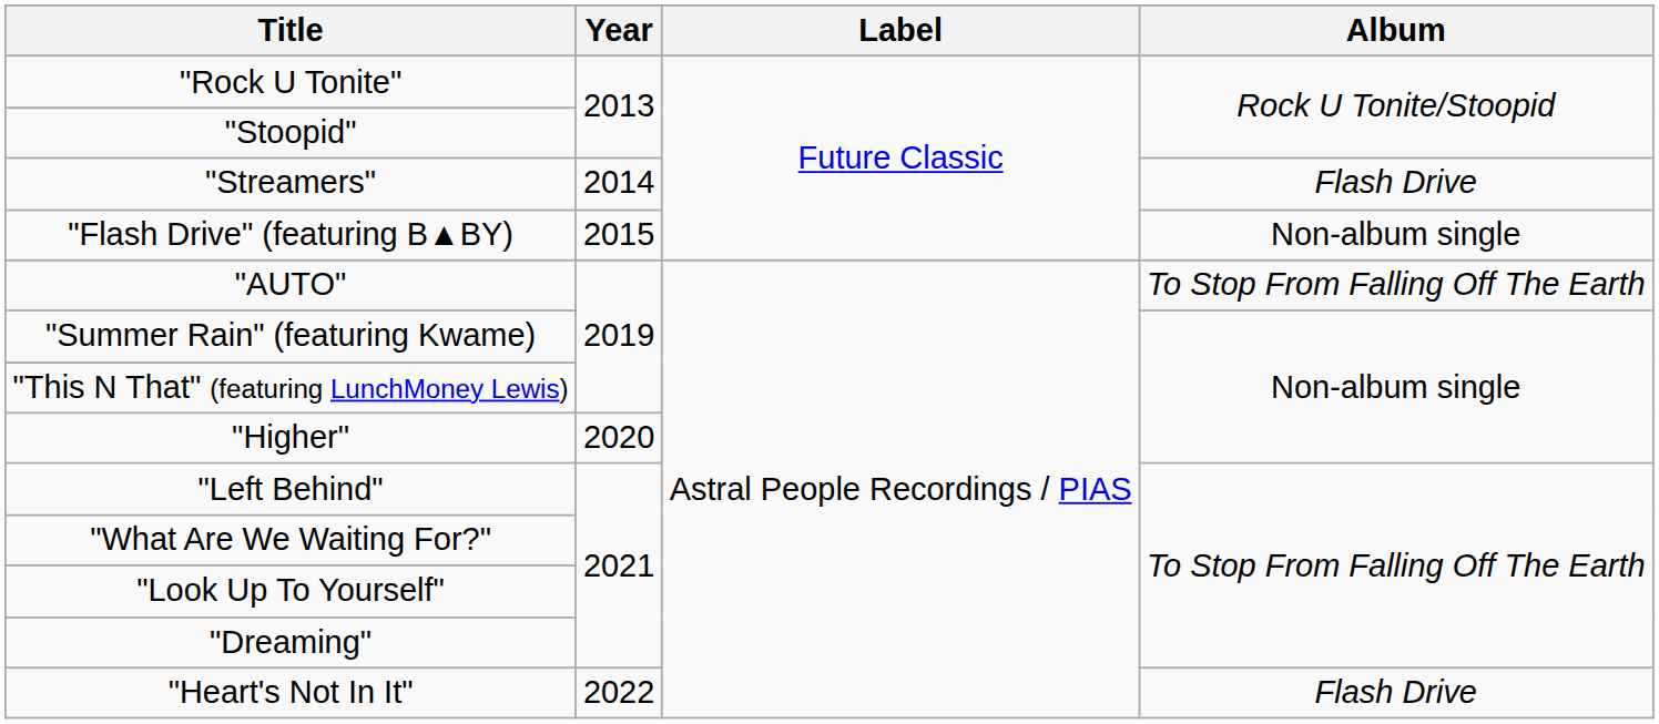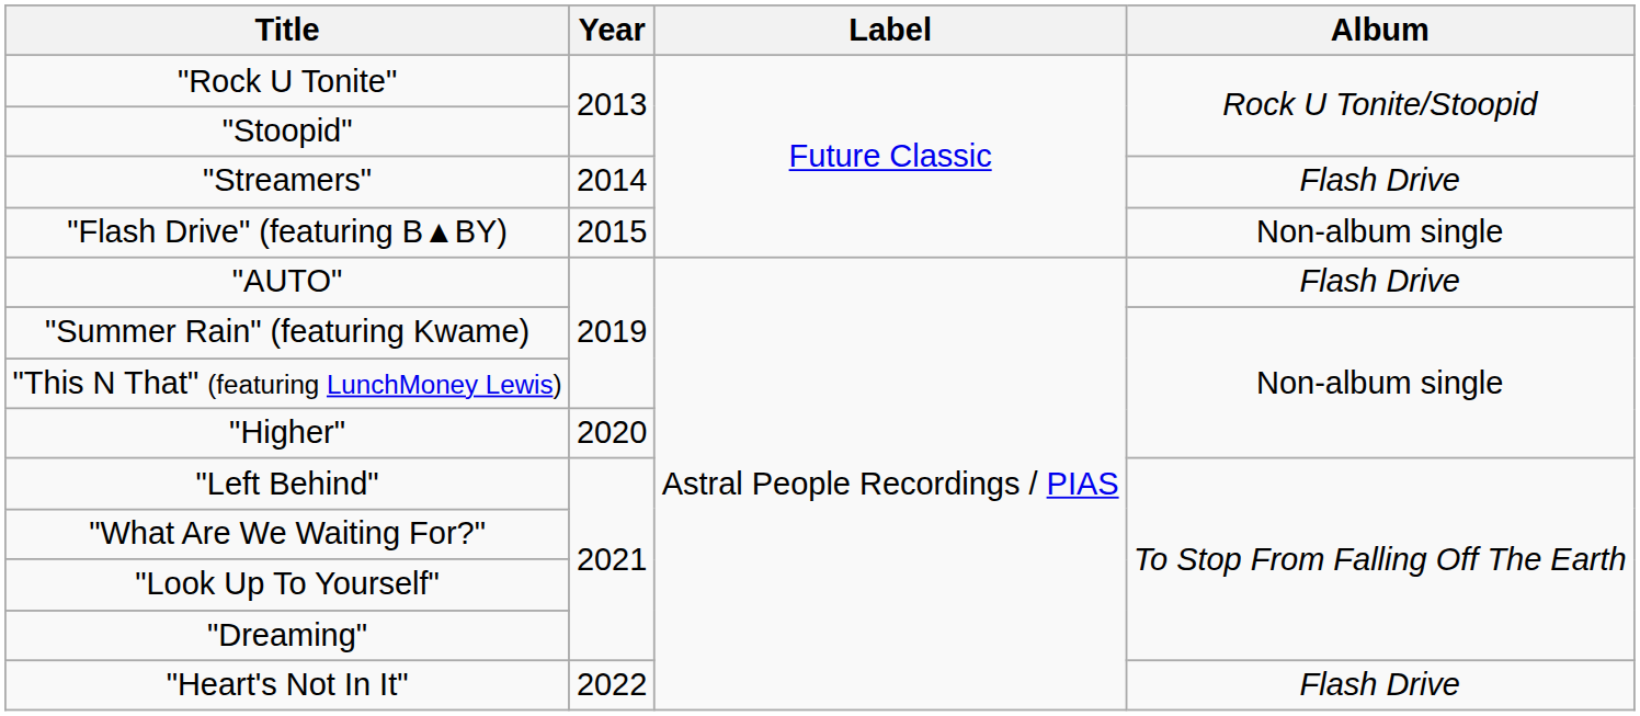"AUTO" | Album: To Stop From Falling Off The Earth -> Flash Drive
